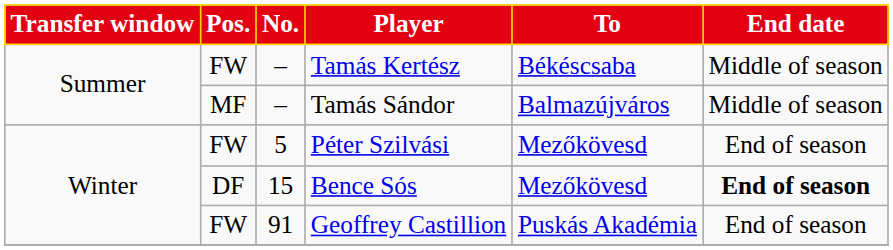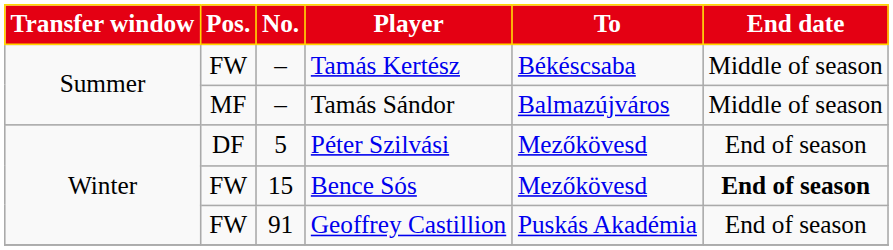Péter Szilvási | Pos.: FW -> DF
Bence Sós | Pos.: DF -> FW
